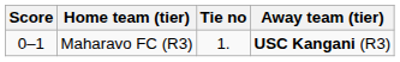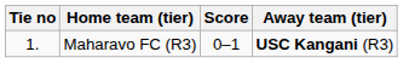columns swapped: Tie no <-> Score
